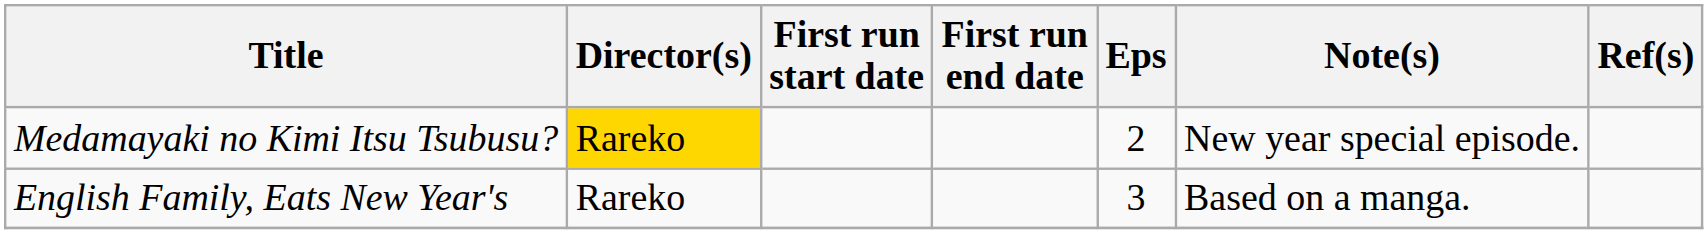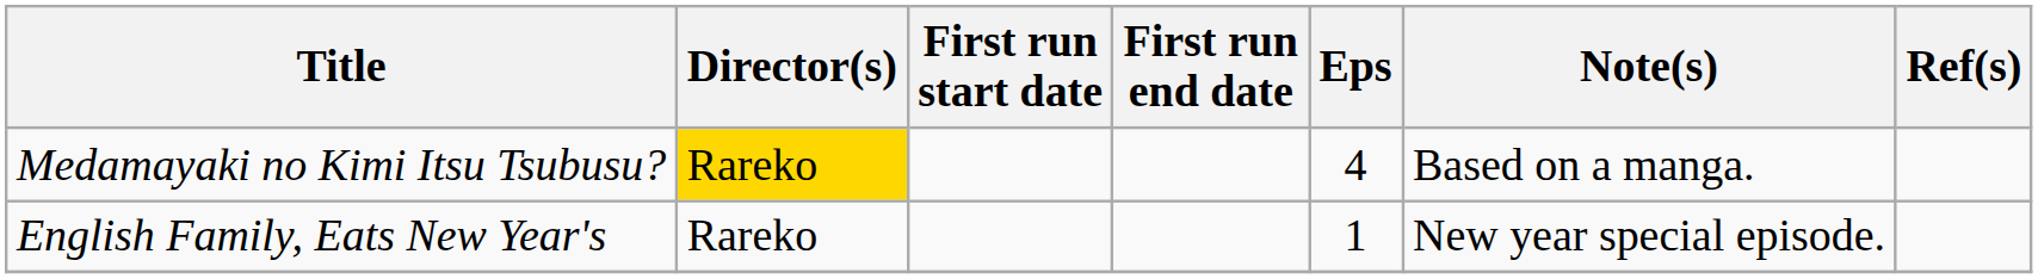Medamayaki no Kimi Itsu Tsubusu? | Eps: 2 -> 4
Medamayaki no Kimi Itsu Tsubusu? | Note(s): New year special episode. -> Based on a manga.
English Family, Eats New Year's | Eps: 3 -> 1
English Family, Eats New Year's | Note(s): Based on a manga. -> New year special episode.
